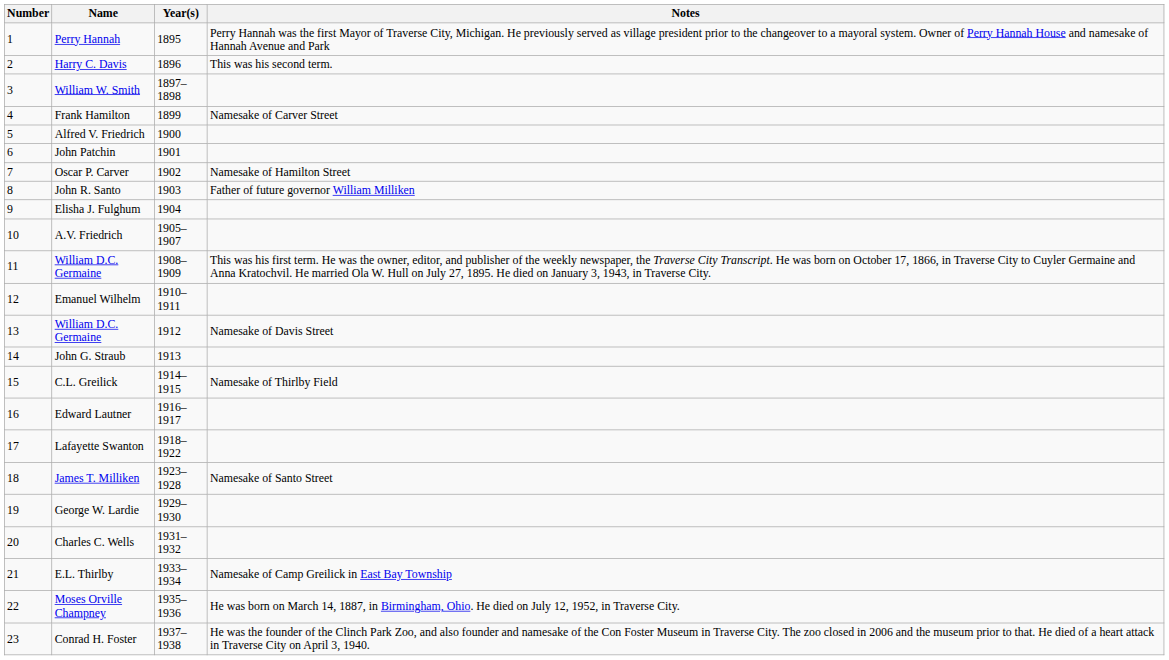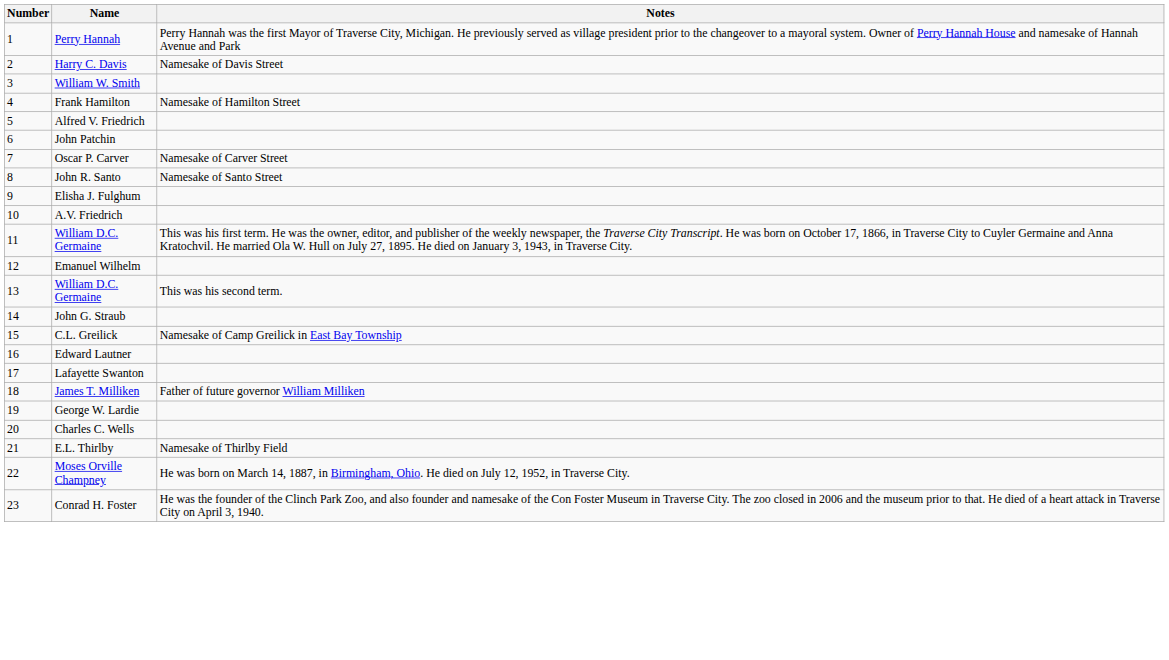- column: Year(s) | 1895 | 1896 | 1897–1898 | 1899 | 1900 | 1901 | 1902 | 1903 | 1904 | 1905–1907 | 1908–1909 | 1910–1911 | 1912 | 1913 | 1914–1915 | 1916–1917 | 1918–1922 | 1923–1928 | 1929–1930 | 1931–1932 | 1933–1934 | 1935–1936 | 1937–1938
Harry C. Davis | Notes: This was his second term. -> Namesake of Davis Street
Frank Hamilton | Notes: Namesake of Carver Street -> Namesake of Hamilton Street
Oscar P. Carver | Notes: Namesake of Hamilton Street -> Namesake of Carver Street
John R. Santo | Notes: Father of future governor William Milliken -> Namesake of Santo Street
13 / William D.C. Germaine | Notes: Namesake of Davis Street -> This was his second term.
C.L. Greilick | Notes: Namesake of Thirlby Field -> Namesake of Camp Greilick in East Bay Township
James T. Milliken | Notes: Namesake of Santo Street -> Father of future governor William Milliken
E.L. Thirlby | Notes: Namesake of Camp Greilick in East Bay Township -> Namesake of Thirlby Field
